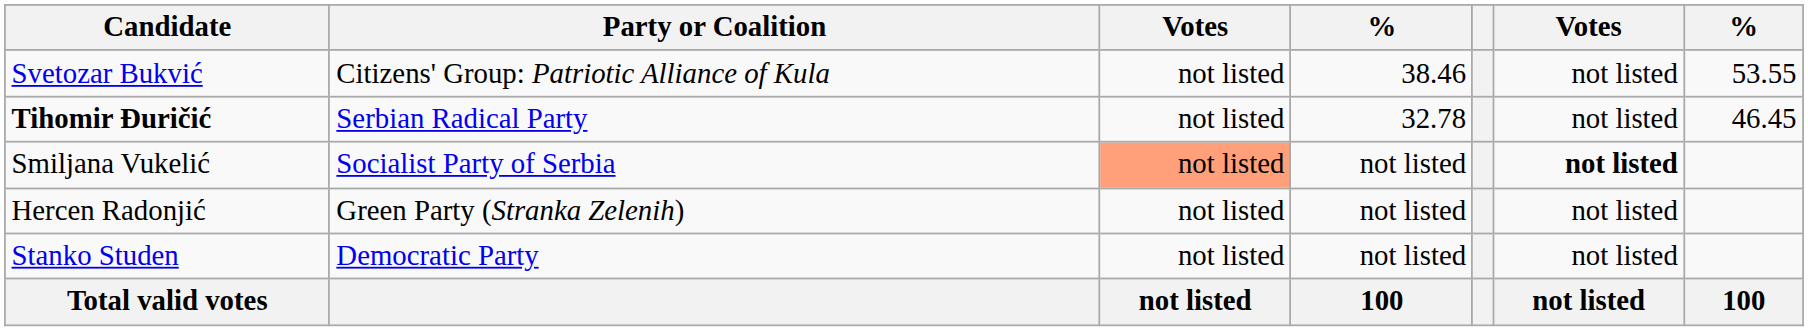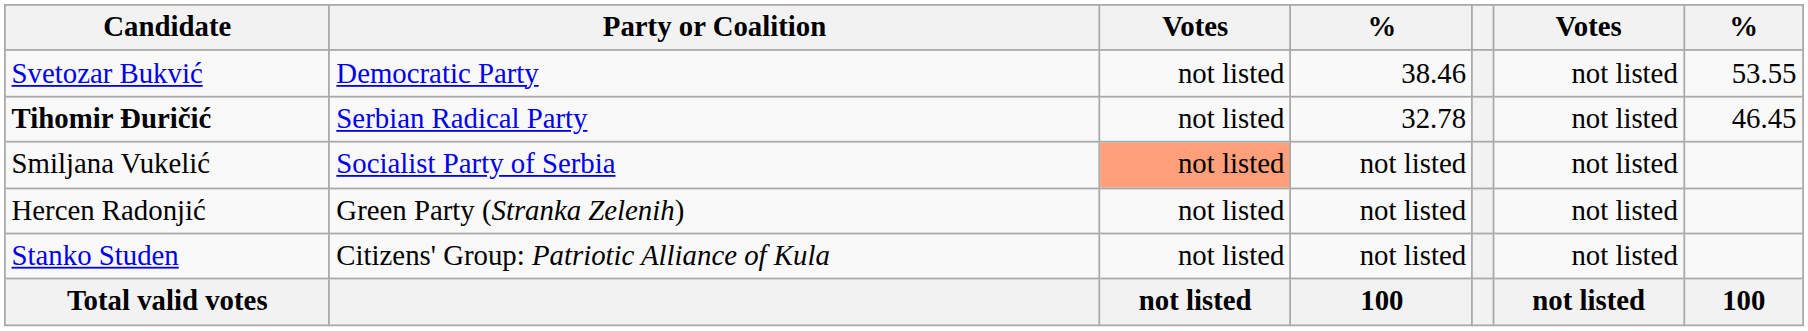Svetozar Bukvić | Party or Coalition: Citizens' Group: Patriotic Alliance of Kula -> Democratic Party
Smiljana Vukelić | column 6: bold -> normal
Stanko Studen | Party or Coalition: Democratic Party -> Citizens' Group: Patriotic Alliance of Kula
